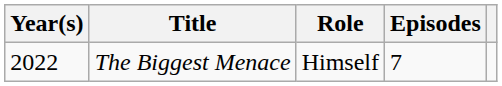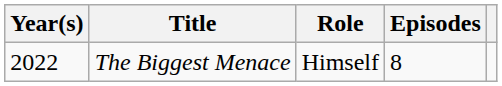The Biggest Menace | Episodes: 7 -> 8
